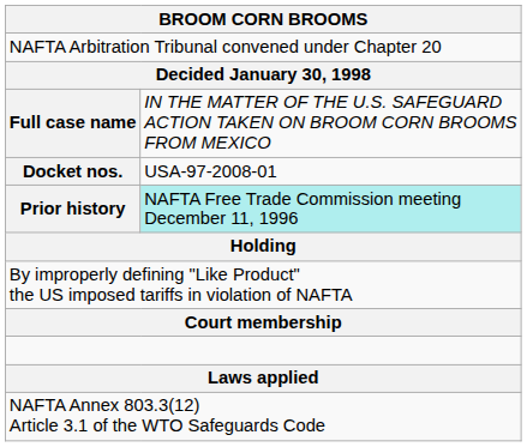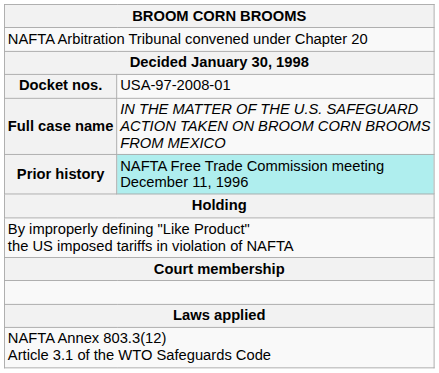rows swapped: Full case name <-> Docket nos.
